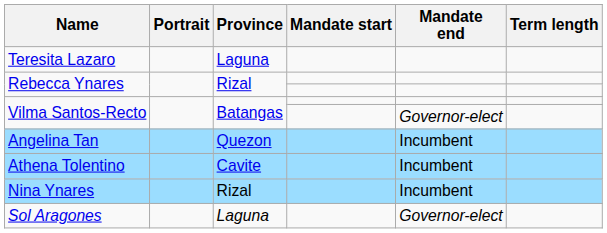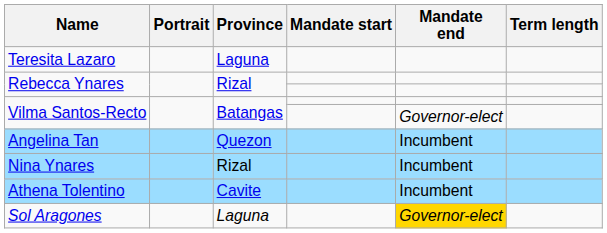rows swapped: Nina Ynares <-> Athena Tolentino
Sol Aragones | Mandate end: no background -> gold background
